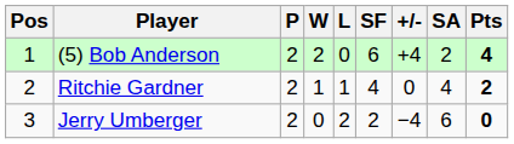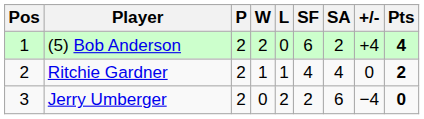columns swapped: SA <-> +/-
